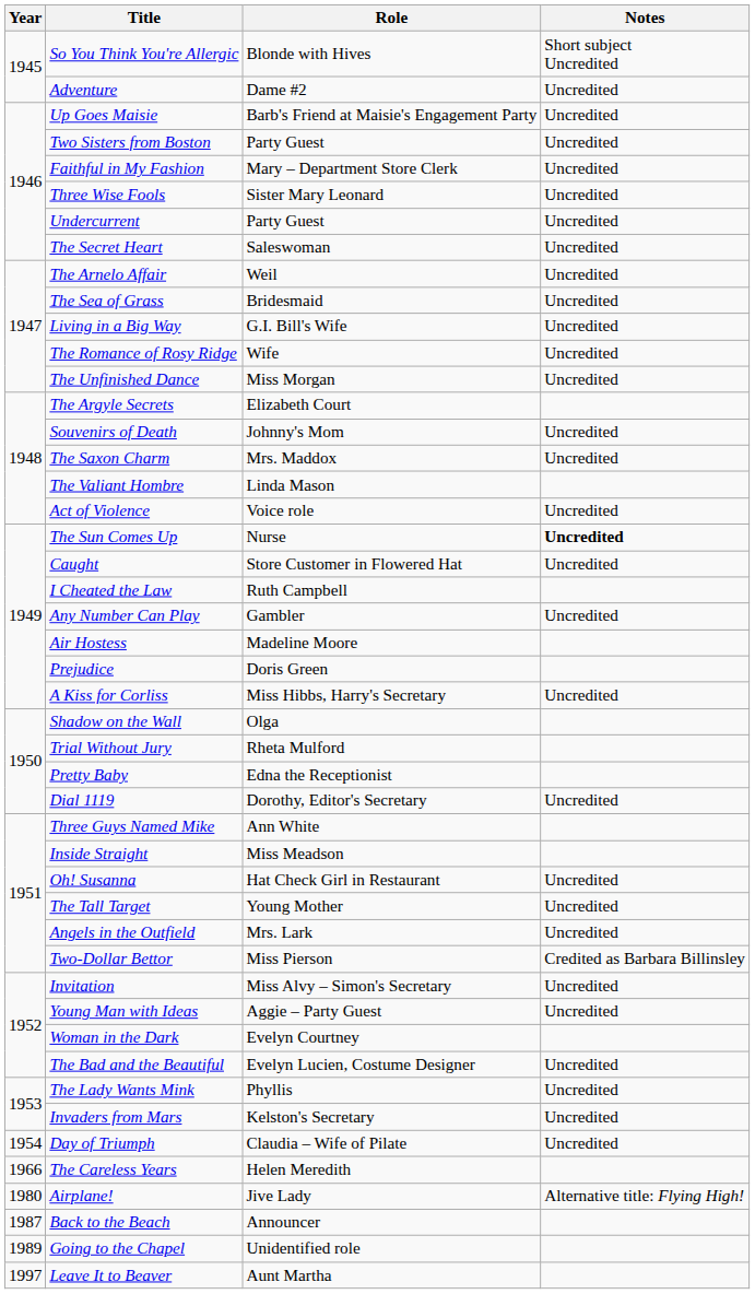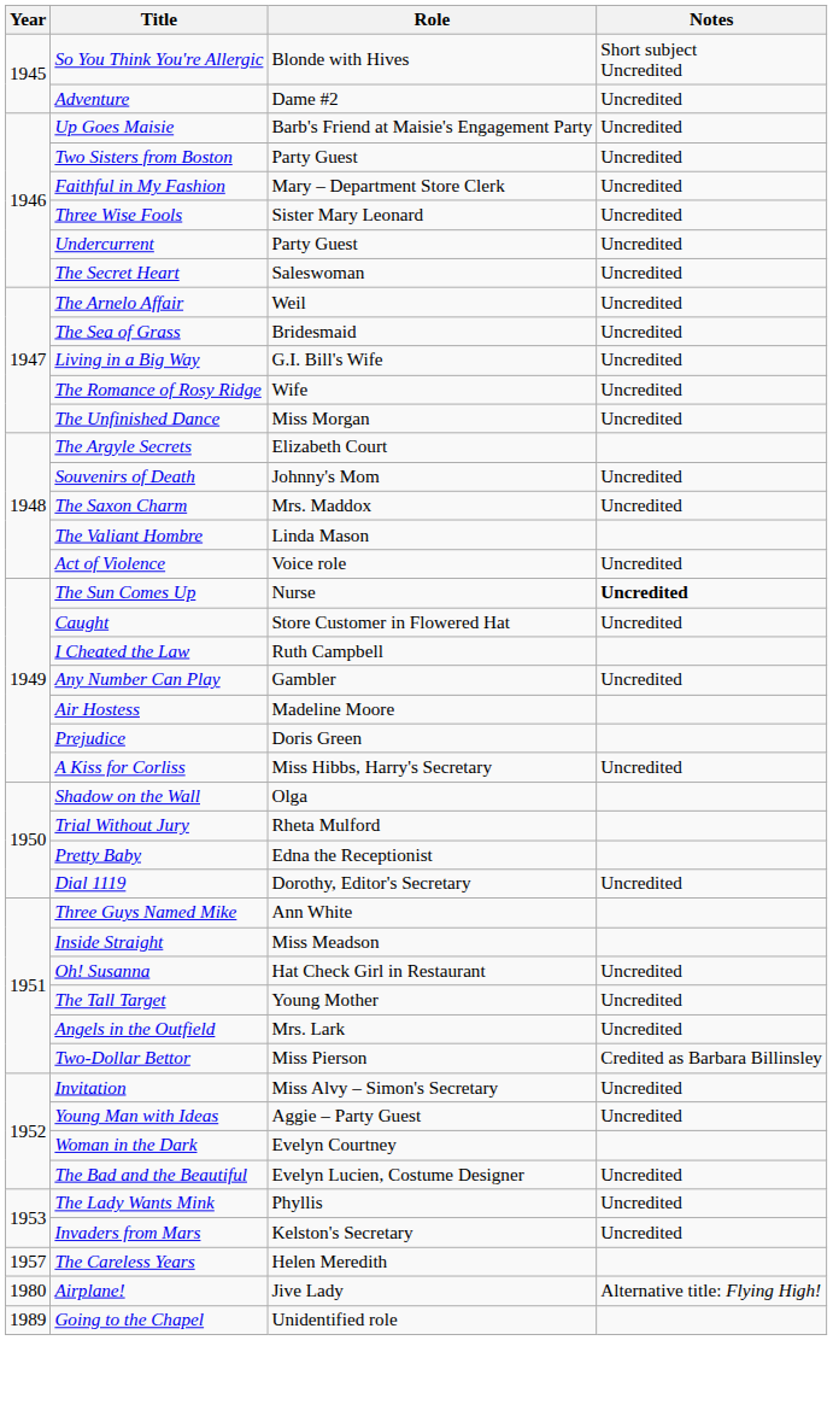- row: 1954 | Day of Triumph | Claudia – Wife of Pilate | Uncredited
The Careless Years | Year: 1966 -> 1957
- row: 1987 | Back to the Beach | Announcer
- row: 1997 | Leave It to Beaver | Aunt Martha
